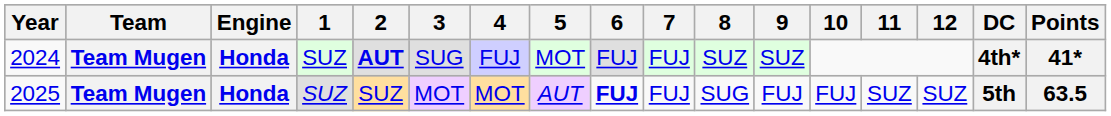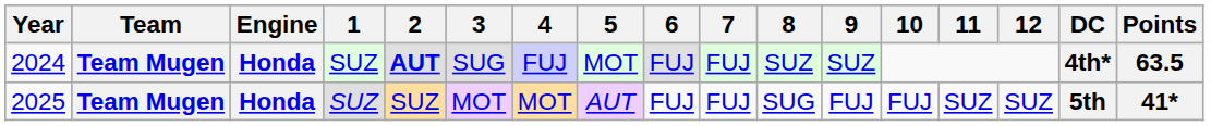2024 | Points: 41* -> 63.5
2025 | 6: bold -> normal
2025 | Points: 63.5 -> 41*
